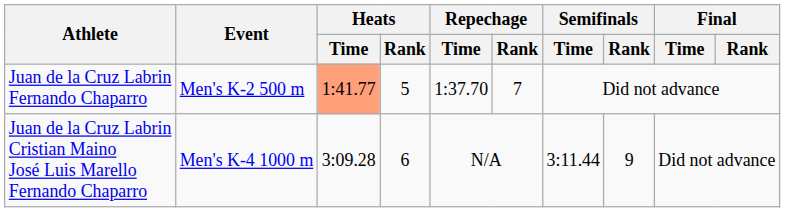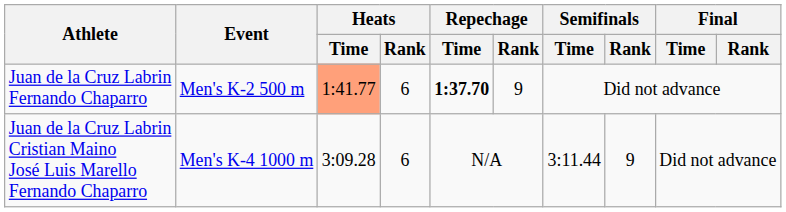Juan de la Cruz Labrin Fernando Chaparro | Heats / Rank: 5 -> 6
Juan de la Cruz Labrin Fernando Chaparro | Repechage / Time: normal -> bold
Juan de la Cruz Labrin Fernando Chaparro | Repechage / Rank: 7 -> 9
